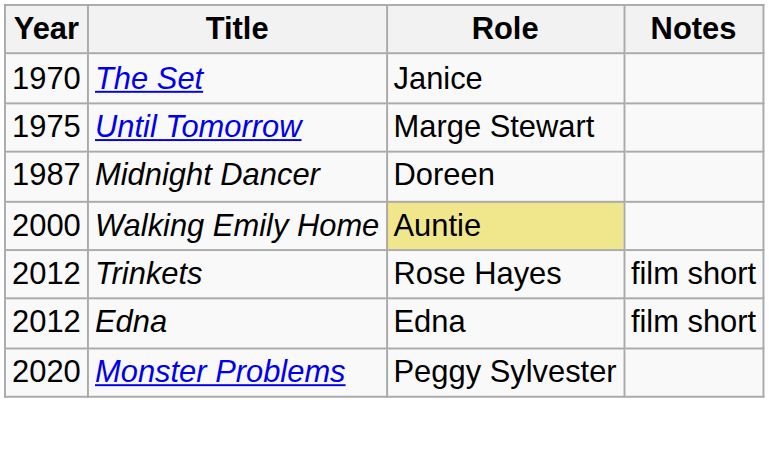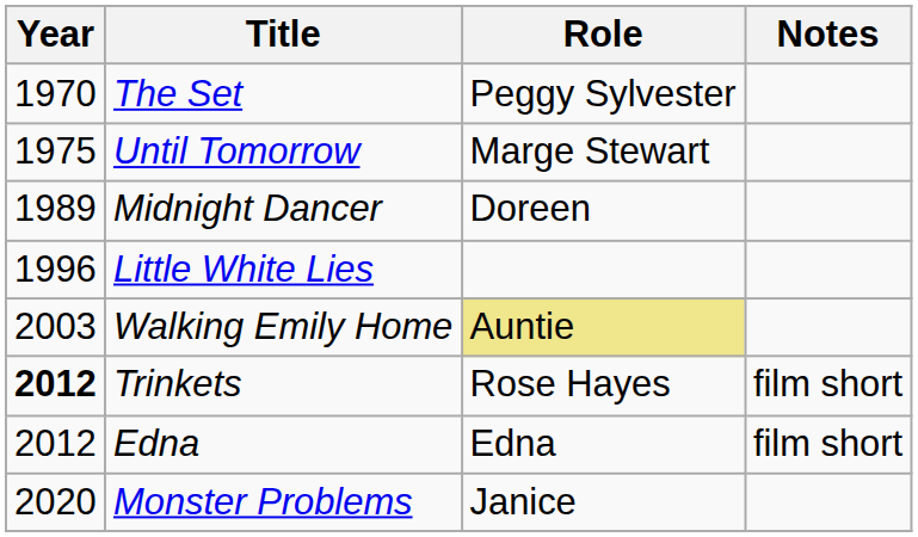The Set | Role: Janice -> Peggy Sylvester
Midnight Dancer | Year: 1987 -> 1989
+ row: 1996 | Little White Lies
Walking Emily Home | Year: 2000 -> 2003
Trinkets | Year: normal -> bold
Monster Problems | Role: Peggy Sylvester -> Janice
